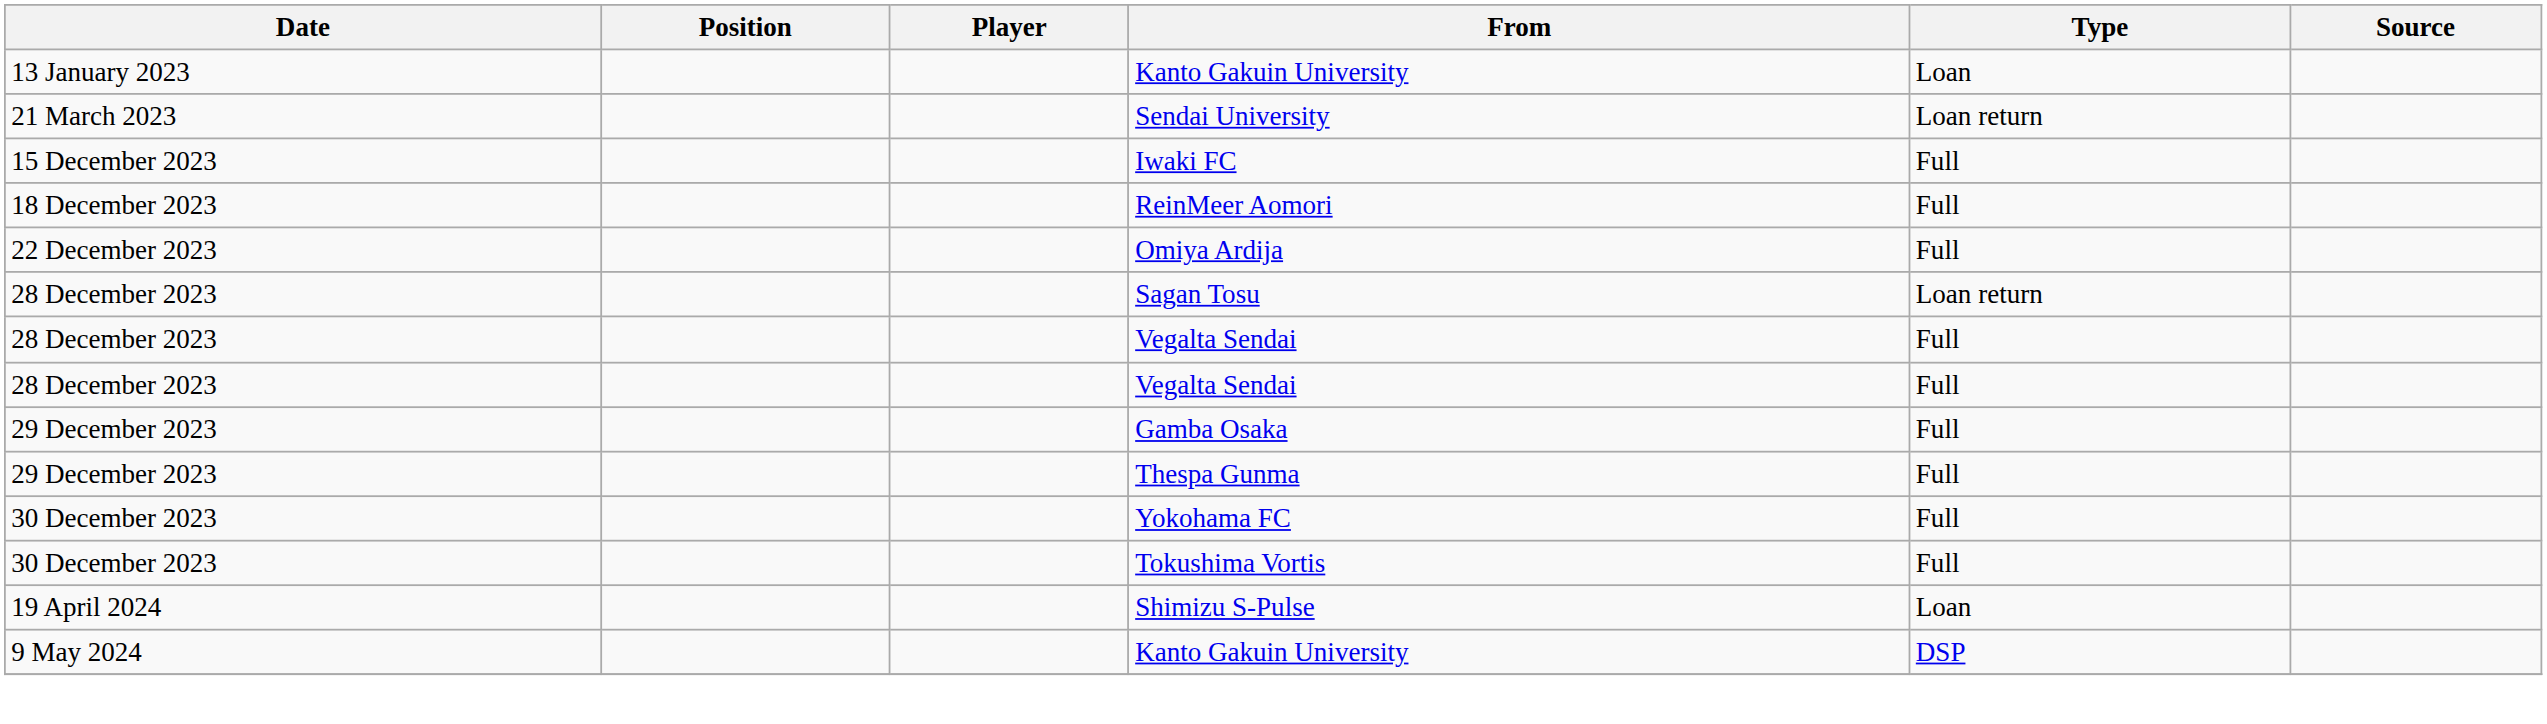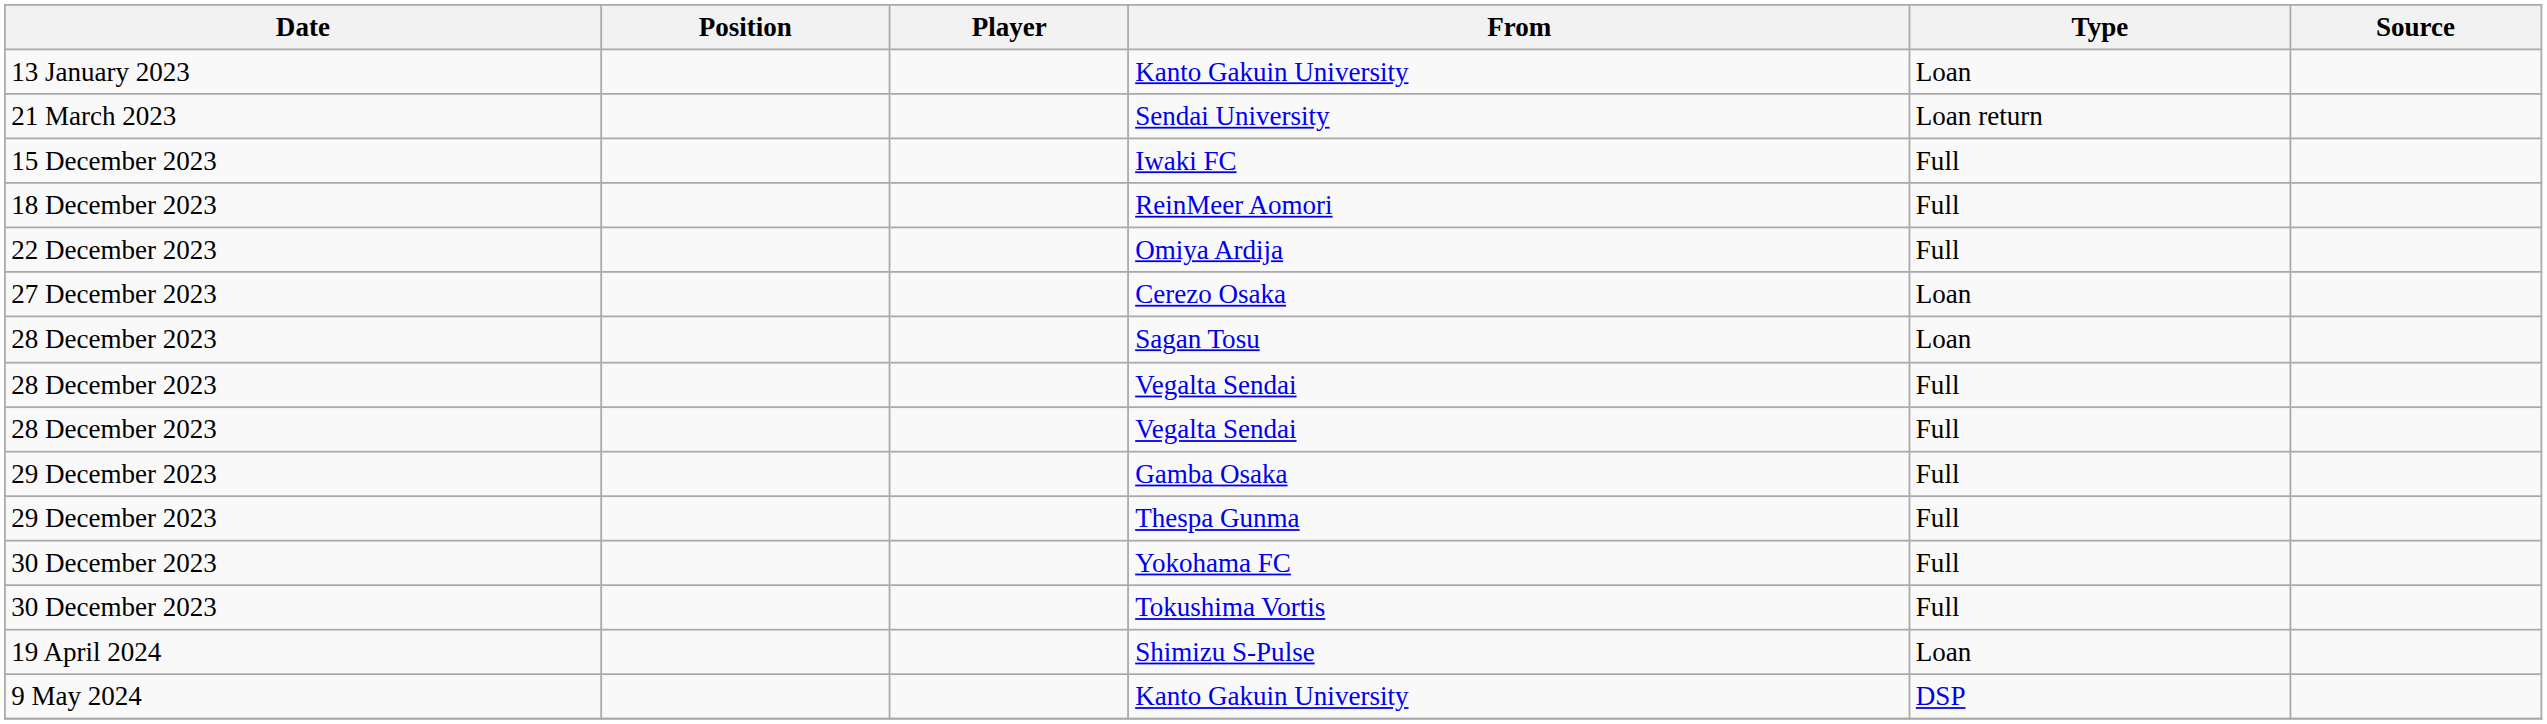+ row: 27 December 2023 | Cerezo Osaka | Loan
Sagan Tosu | Type: Loan return -> Loan
